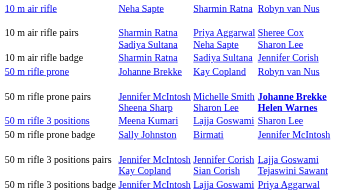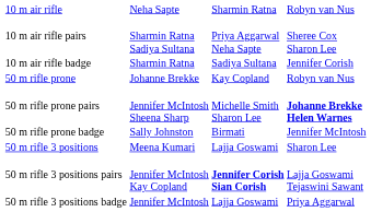rows swapped: 50 m rifle prone badge <-> 50 m rifle 3 positions
50 m rifle 3 positions pairs | column 3: normal -> bold
